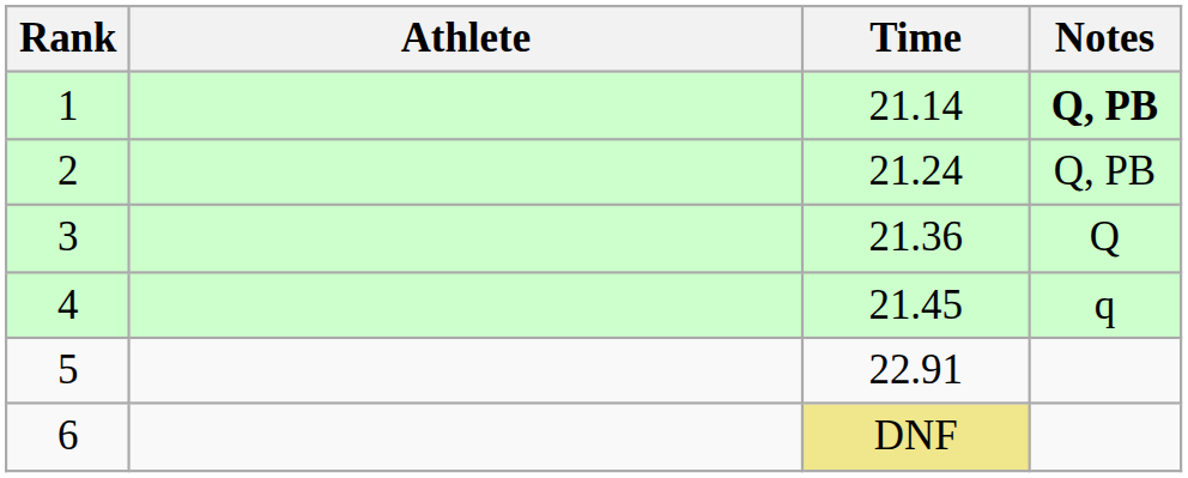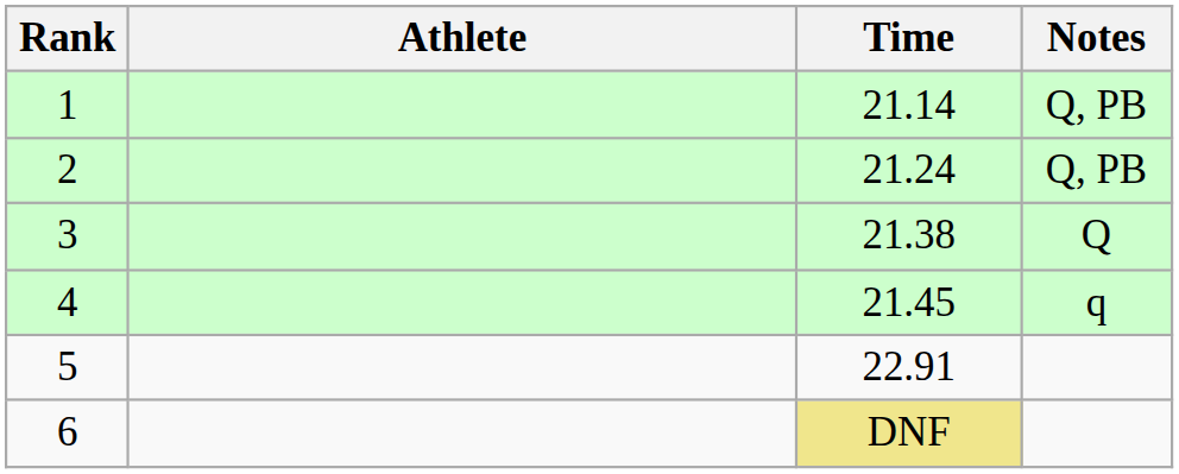1 | Notes: bold -> normal
3 | Time: 21.36 -> 21.38
